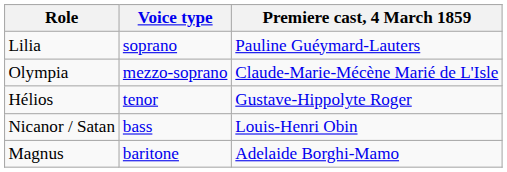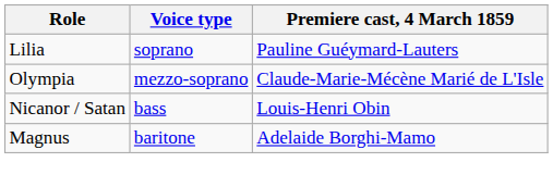- row: Hélios | tenor | Gustave-Hippolyte Roger
